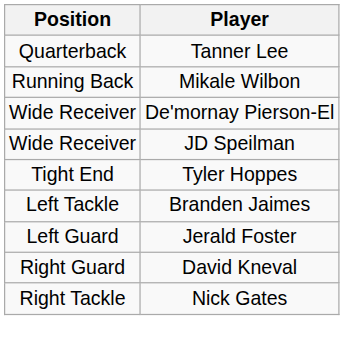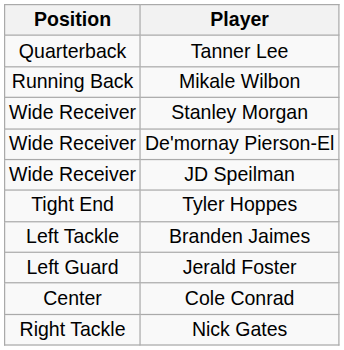+ row: Wide Receiver | Stanley Morgan
+ row: Center | Cole Conrad
- row: Right Guard | David Kneval
